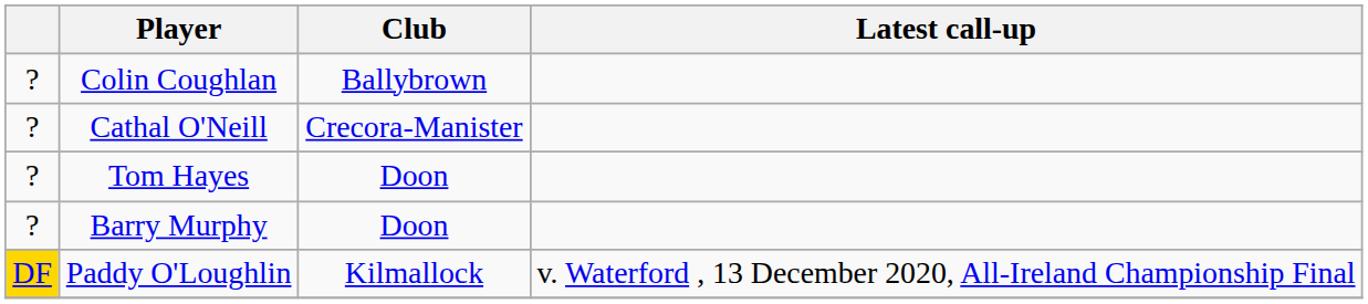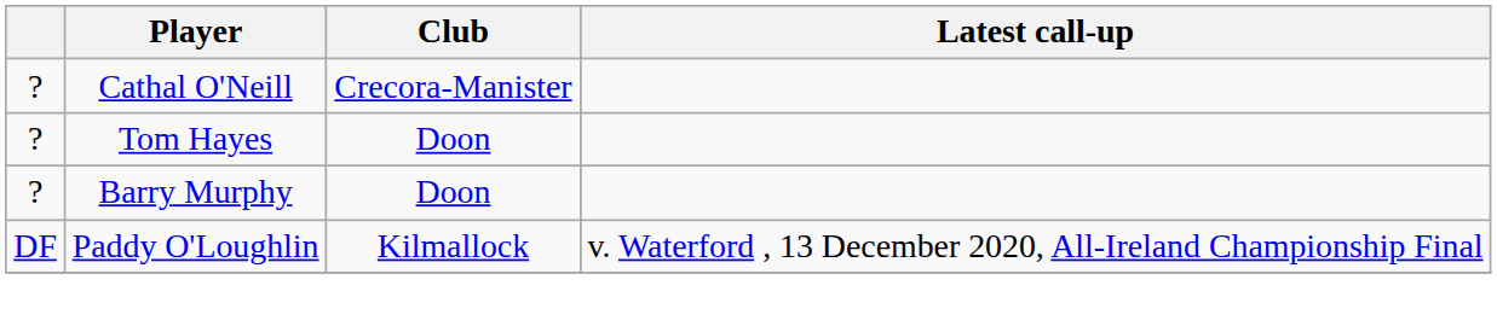- row: ? | Colin Coughlan | Ballybrown
Paddy O'Loughlin | column 1: gold background -> no background
